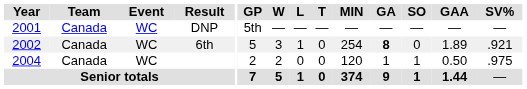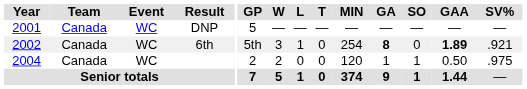DNP | GP: 5th -> 5
6th | GP: 5 -> 5th
6th | GAA: normal -> bold
